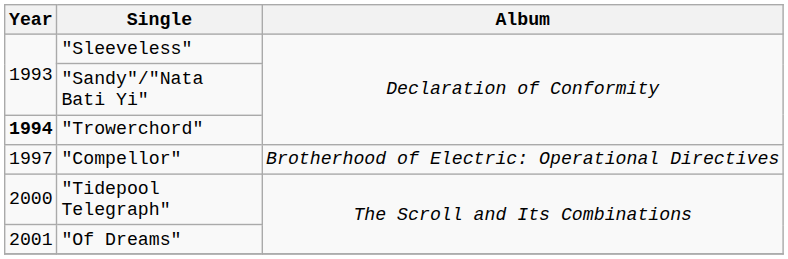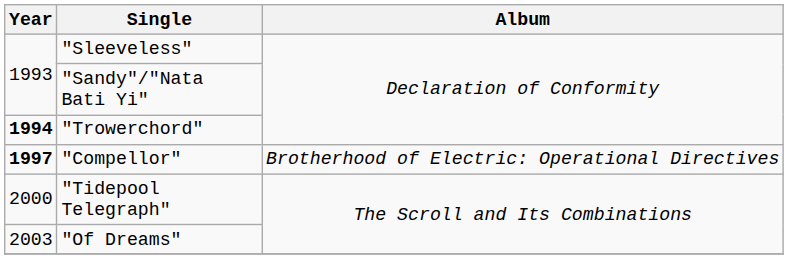"Compellor" | Year: normal -> bold
"Of Dreams" | Year: 2001 -> 2003
